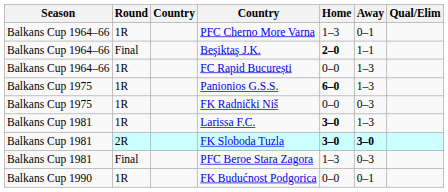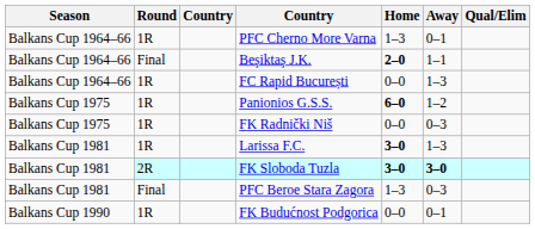Panionios G.S.S. | Away: 1–3 -> 1–2
